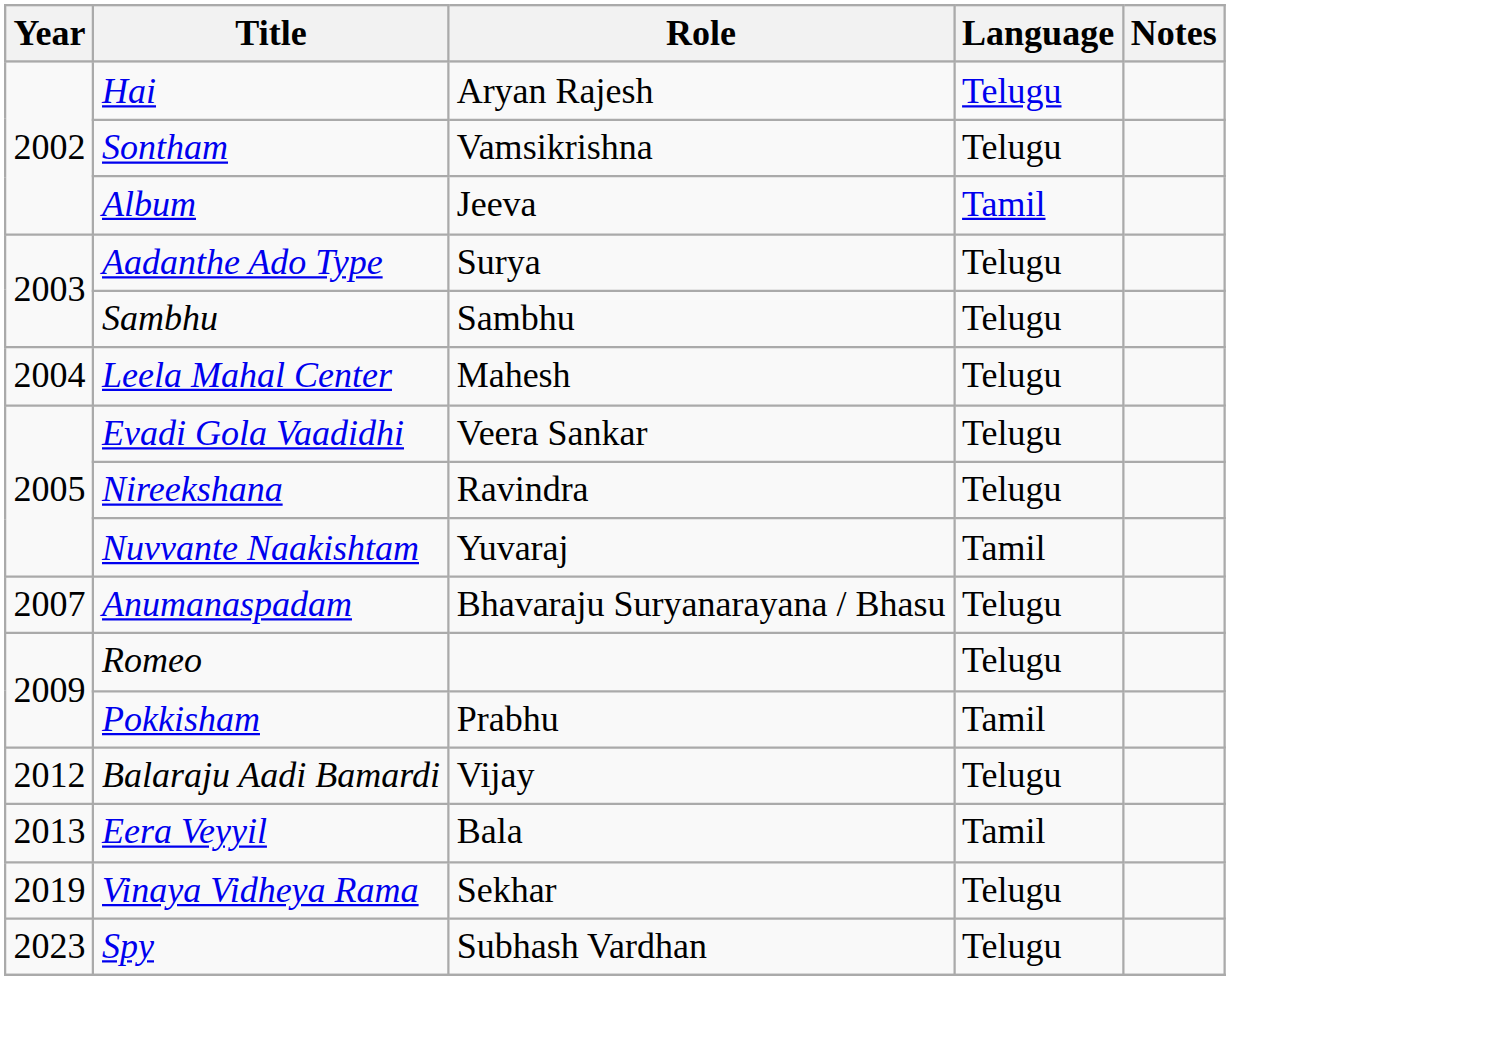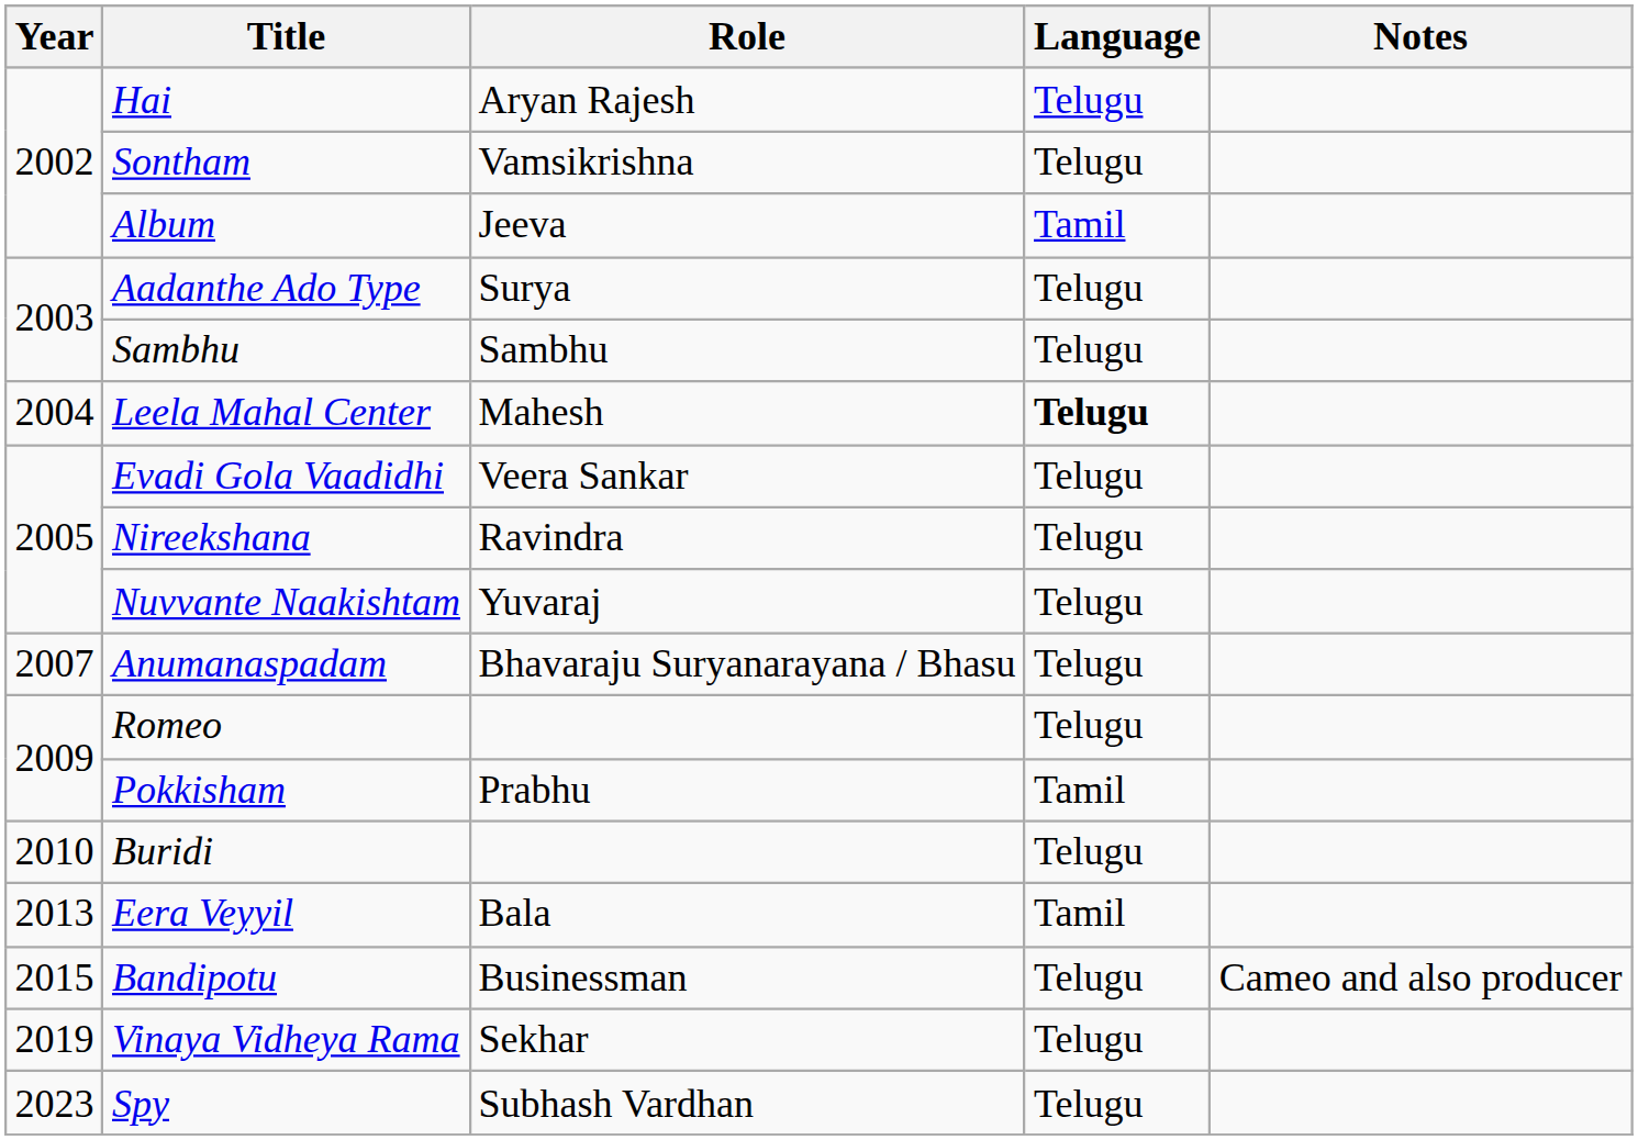Leela Mahal Center | Language: normal -> bold
Nuvvante Naakishtam | Language: Tamil -> Telugu
+ row: 2010 | Buridi | Telugu
- row: 2012 | Balaraju Aadi Bamardi | Vijay | Telugu
+ row: 2015 | Bandipotu | Businessman | Telugu | Cameo and also producer
